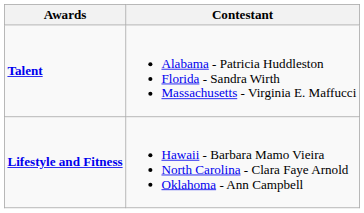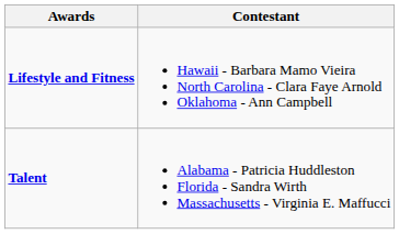rows swapped: Lifestyle and Fitness <-> Talent
